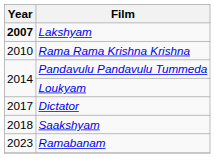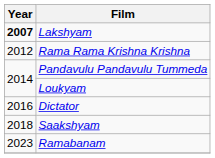Rama Rama Krishna Krishna | Year: 2010 -> 2012
Dictator | Year: 2017 -> 2016
